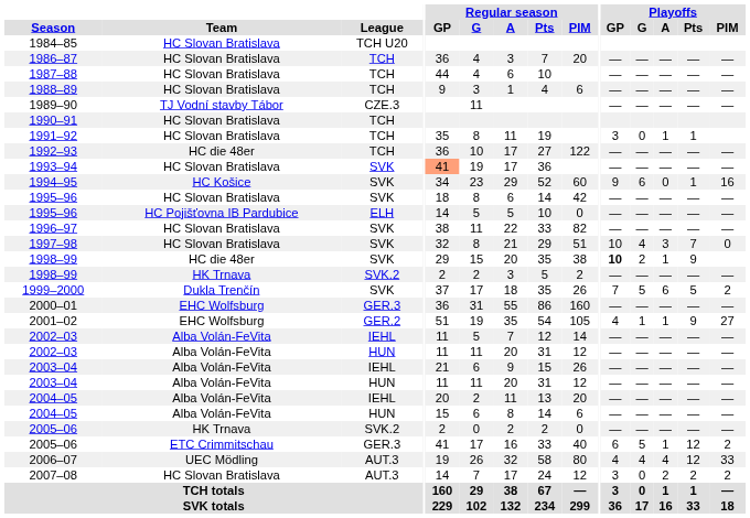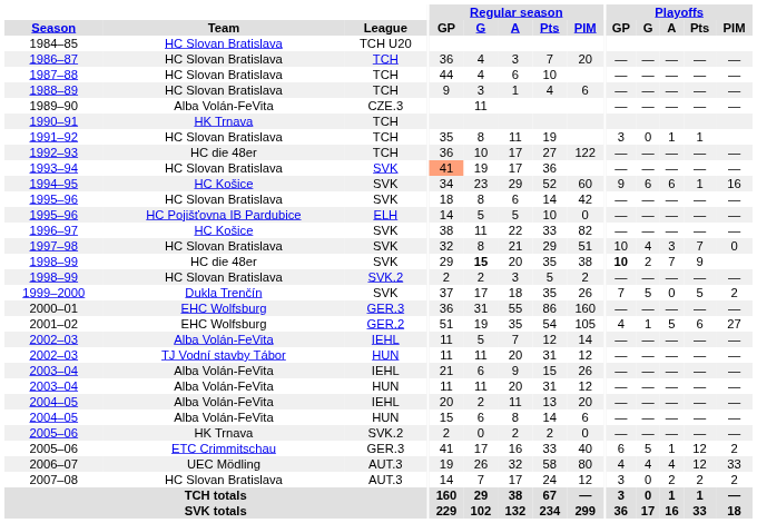1989–90 | Team: TJ Vodní stavby Tábor -> Alba Volán-FeVita
1990–91 | Team: HC Slovan Bratislava -> HK Trnava
1994–95 | Playoffs / A: 0 -> 6
1996–97 | Team: HC Slovan Bratislava -> HC Košice
1998–99 / SVK | Regular season / G: normal -> bold
1998–99 / SVK | Playoffs / A: 1 -> 7
1998–99 / SVK.2 | Team: HK Trnava -> HC Slovan Bratislava
1999–2000 | Playoffs / A: 6 -> 0
2001–02 | Playoffs / A: 1 -> 5
2001–02 | Playoffs / Pts: 9 -> 6
2002–03 / HUN | Team: Alba Volán-FeVita -> TJ Vodní stavby Tábor
